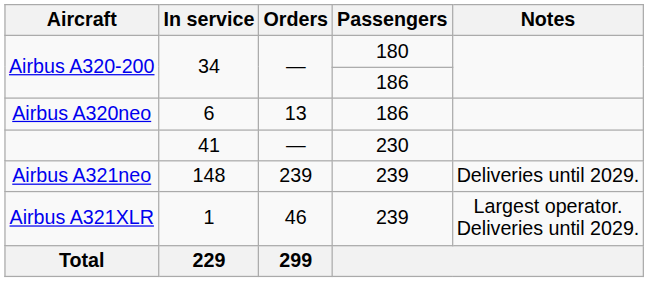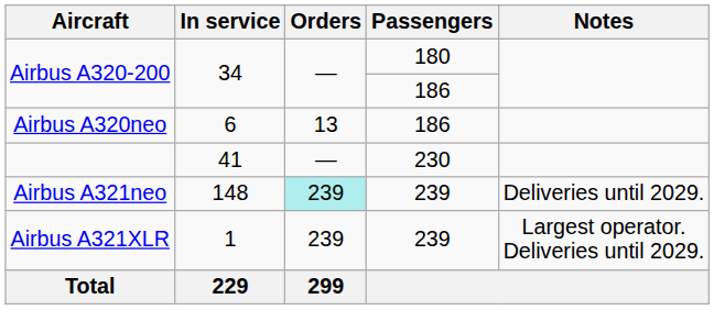Airbus A321neo | Orders: no background -> paleturquoise background
Airbus A321XLR | Orders: 46 -> 239
